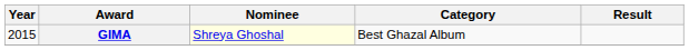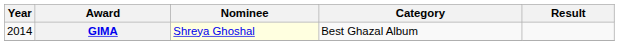GIMA | Year: 2015 -> 2014
